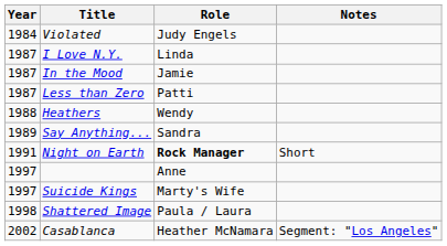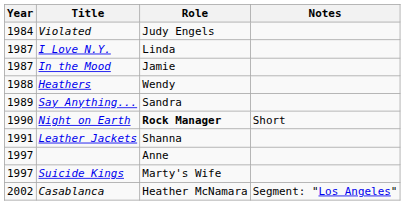- row: 1987 | Less than Zero | Patti
Night on Earth | Year: 1991 -> 1990
+ row: 1991 | Leather Jackets | Shanna
- row: 1998 | Shattered Image | Paula / Laura
